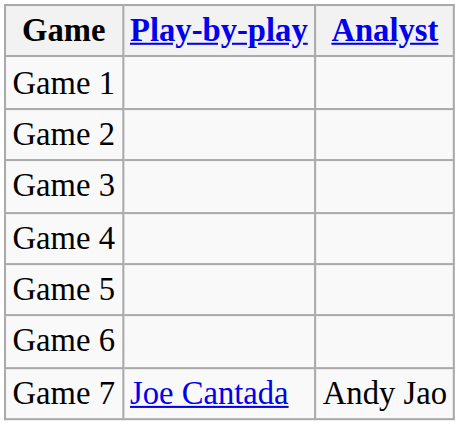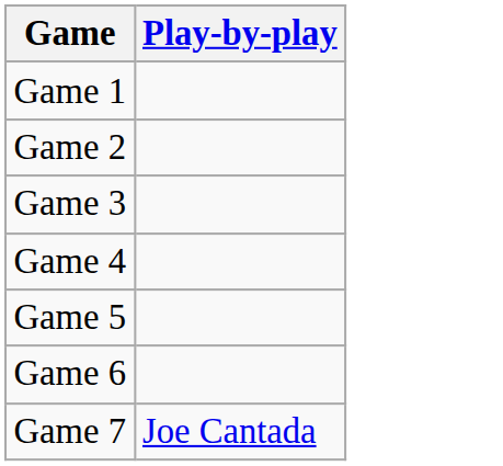- column: Analyst | Andy Jao
